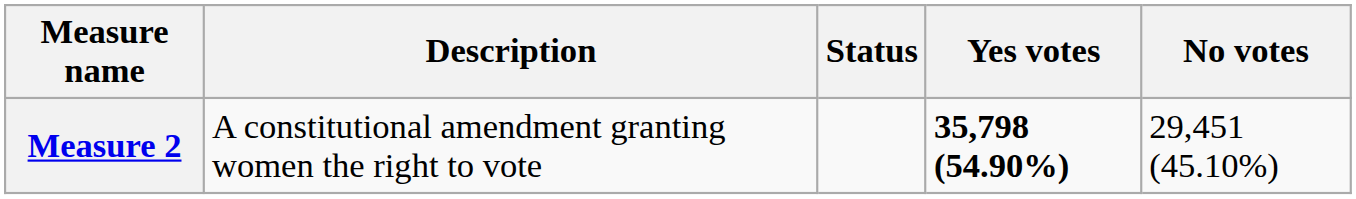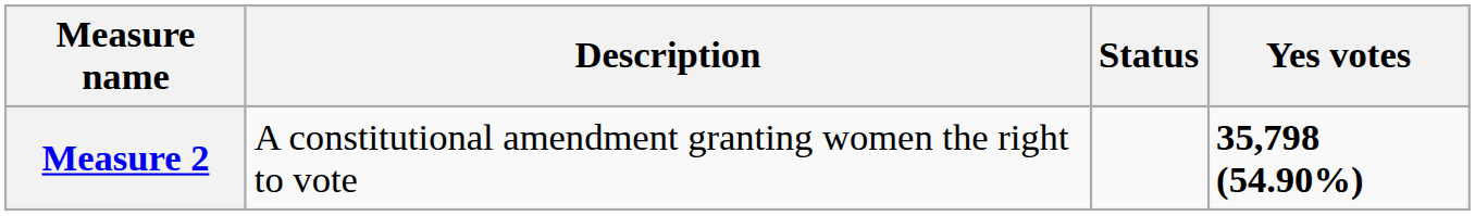- column: No votes | 29,451 (45.10%)
